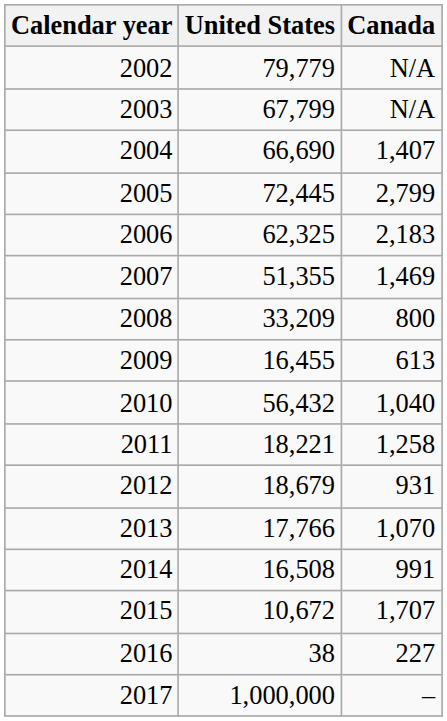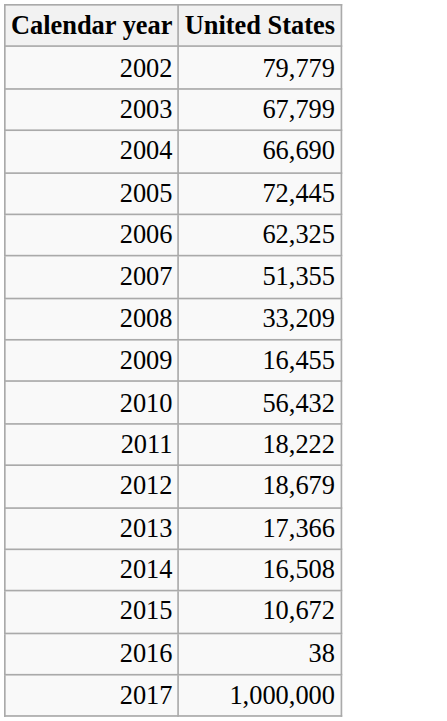- column: Canada | N/A | N/A | 1,407 | 2,799 | 2,183 | 1,469 | 800 | 613 | 1,040 | 1,258 | 931 | 1,070 | 991 | 1,707 | 227 | –
2011 | United States: 18,221 -> 18,222
2013 | United States: 17,766 -> 17,366
